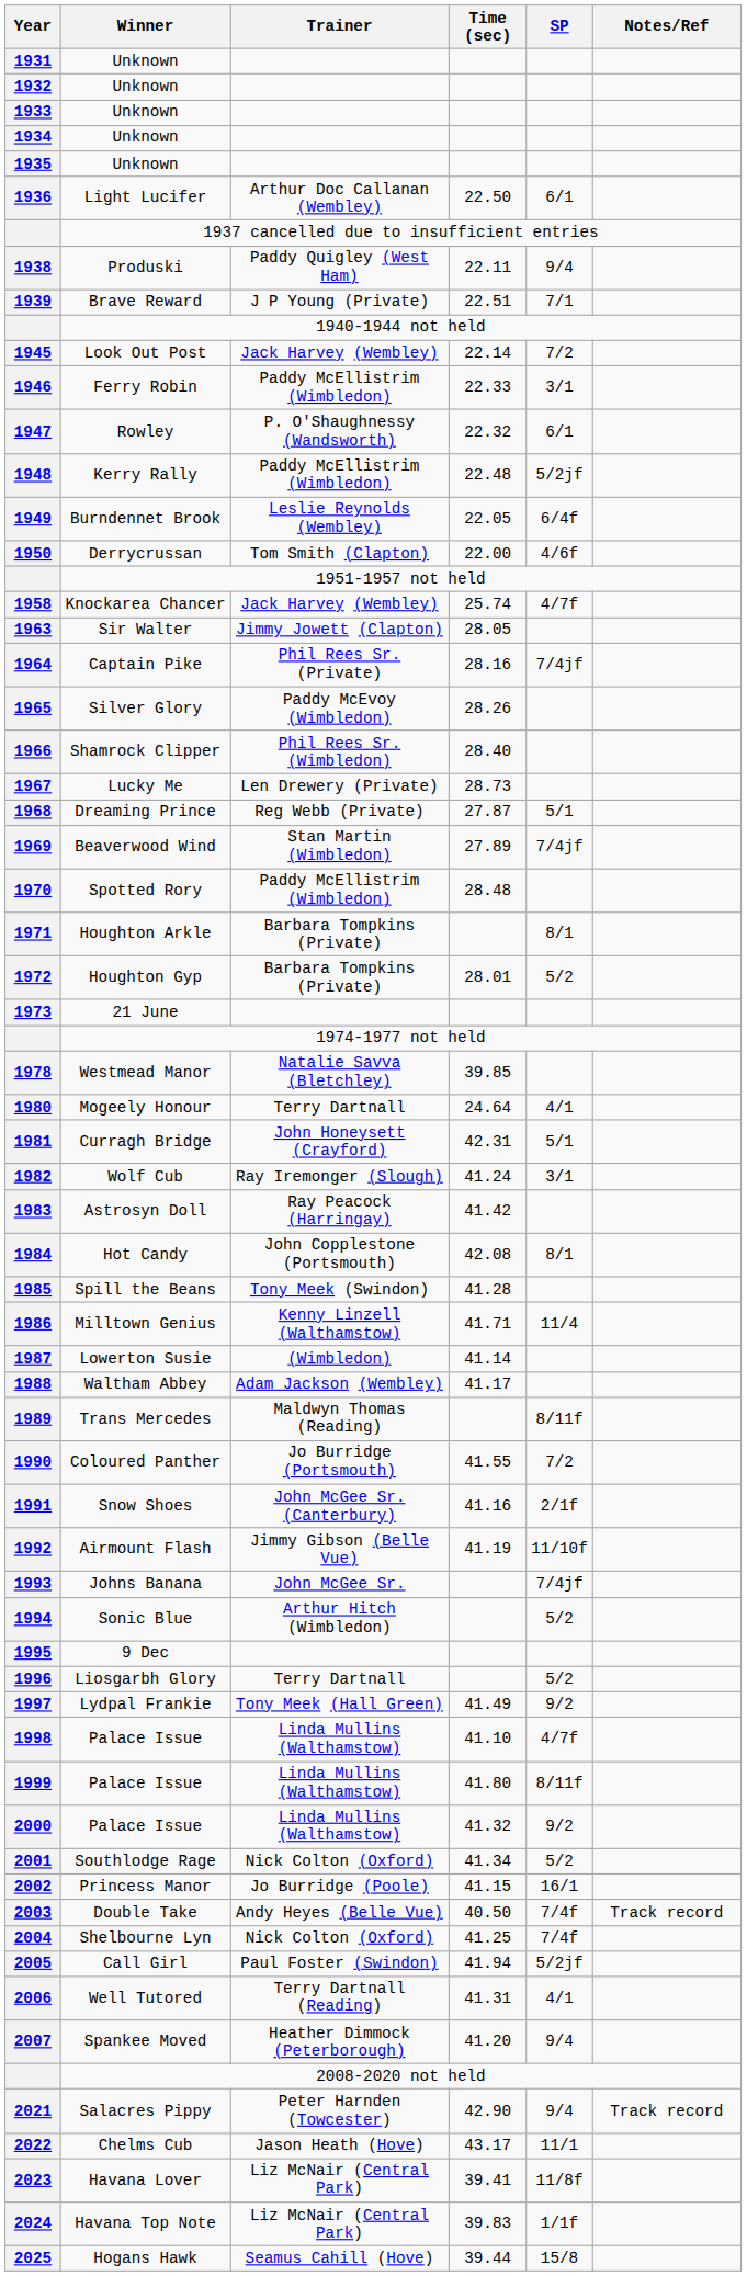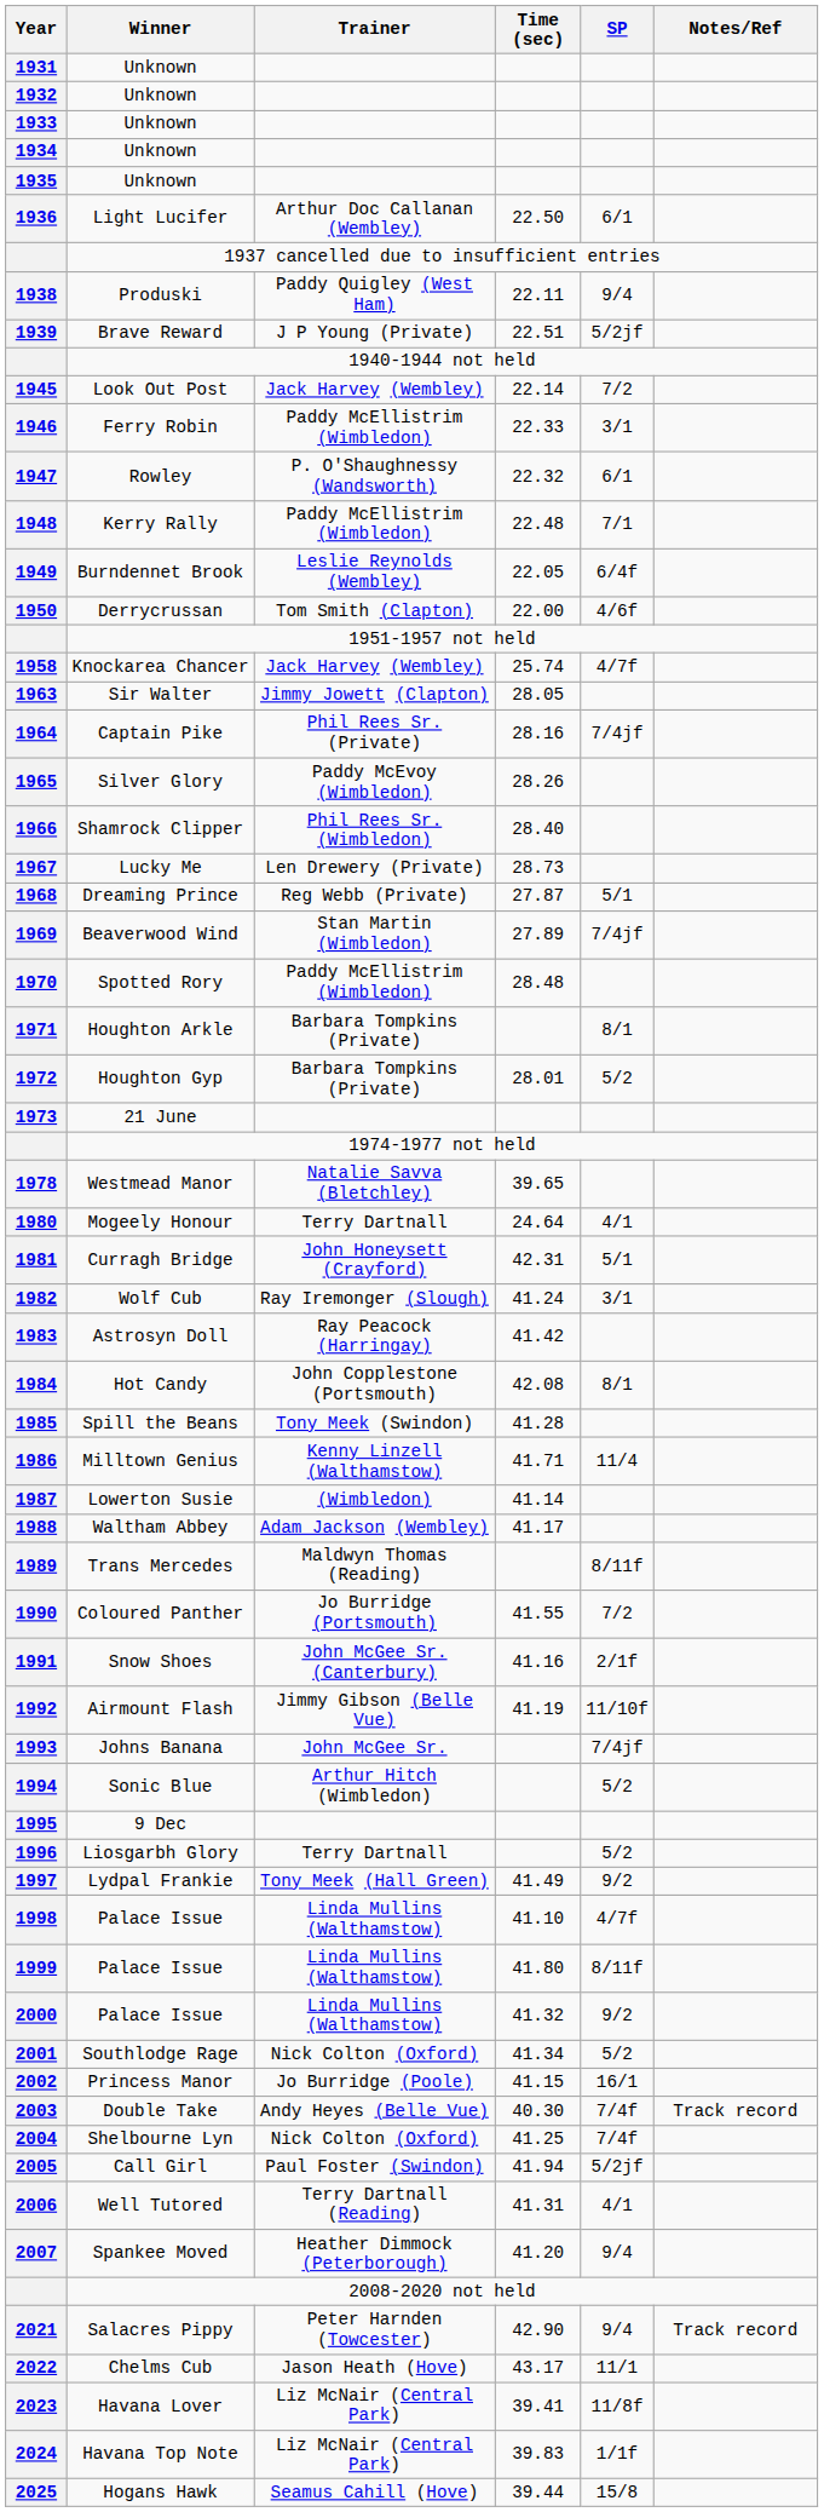Brave Reward | SP: 7/1 -> 5/2jf
Kerry Rally | SP: 5/2jf -> 7/1
Westmead Manor | Time (sec): 39.85 -> 39.65
Double Take | Time (sec): 40.50 -> 40.30
